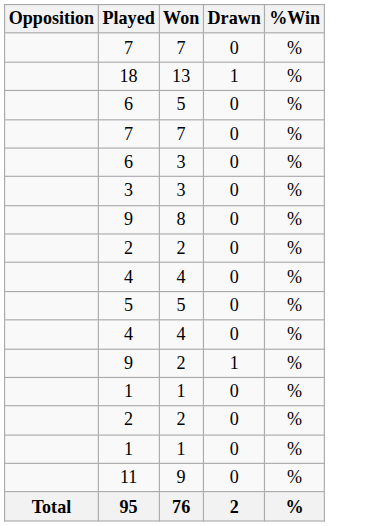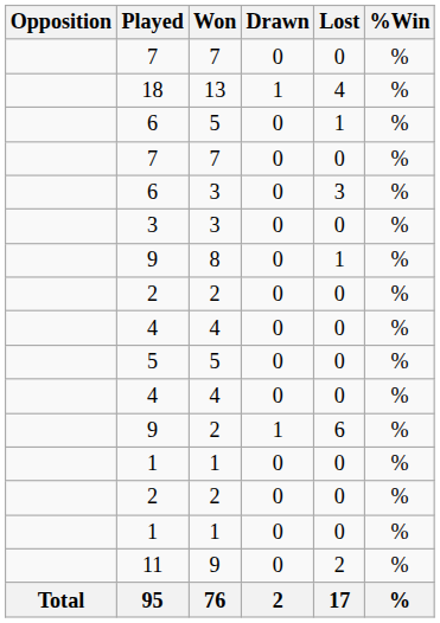+ column: Lost | 0 | 4 | 1 | 0 | 3 | 0 | 1 | 0 | 0 | 0 | 0 | 6 | 0 | 0 | 0 | 2 | 17
